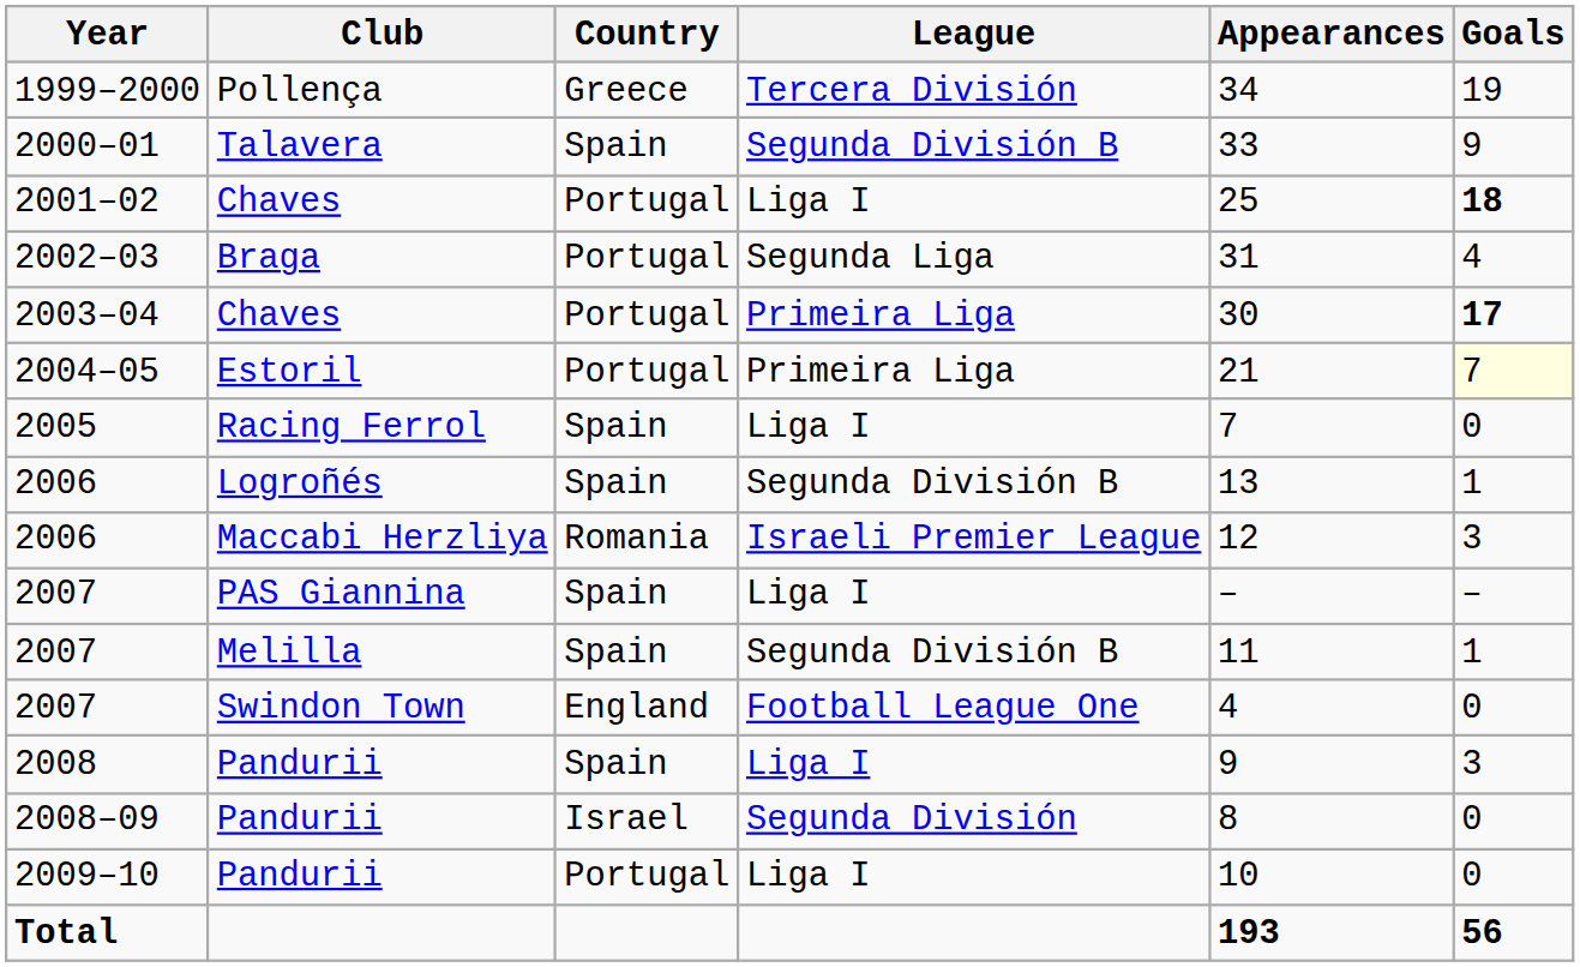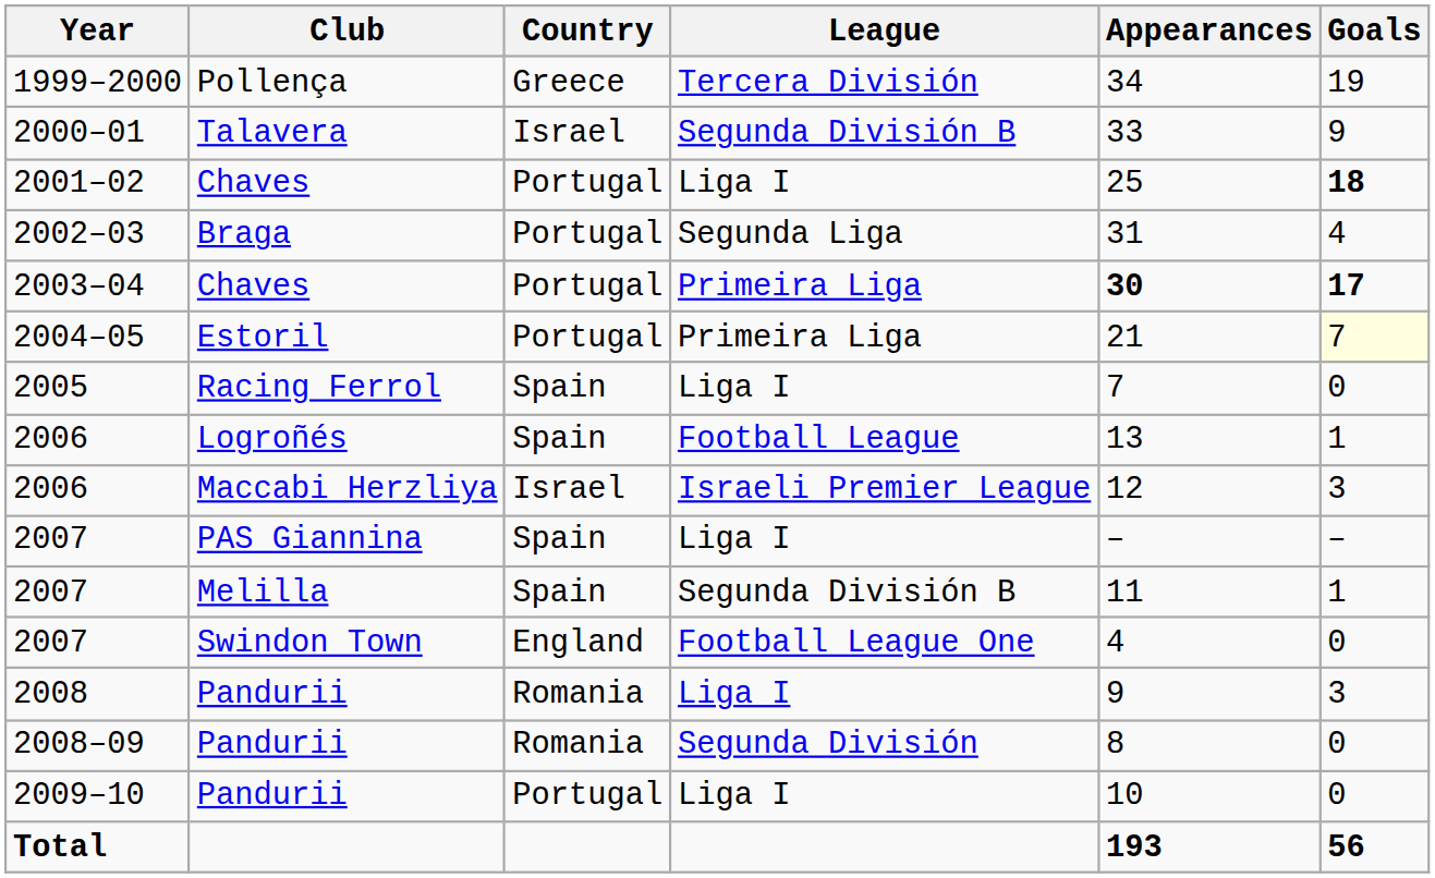2000–01 | Country: Spain -> Israel
2003–04 | Appearances: normal -> bold
2006 / Logroñés | League: Segunda División B -> Football League
2006 / Maccabi Herzliya | Country: Romania -> Israel
2008 | Country: Spain -> Romania
2008–09 | Country: Israel -> Romania
